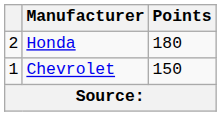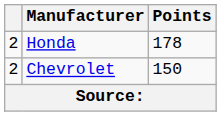Honda | Points: 180 -> 178
Chevrolet | column 1: 1 -> 2
